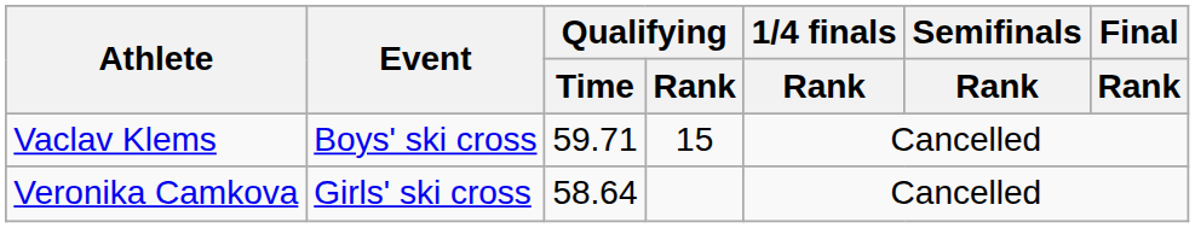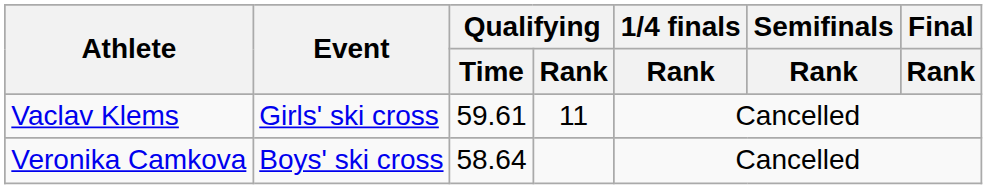Vaclav Klems | Event: Boys' ski cross -> Girls' ski cross
Vaclav Klems | Qualifying / Time: 59.71 -> 59.61
Vaclav Klems | Qualifying / Rank: 15 -> 11
Veronika Camkova | Event: Girls' ski cross -> Boys' ski cross
